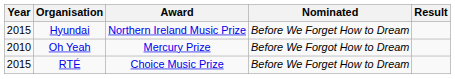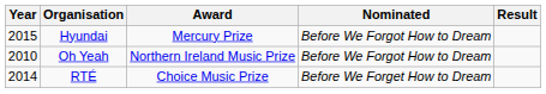Hyundai | Award: Northern Ireland Music Prize -> Mercury Prize
Hyundai | Nominated: Before We Forget How to Dream -> Before We Forgot How to Dream
Oh Yeah | Award: Mercury Prize -> Northern Ireland Music Prize
RTÉ | Year: 2015 -> 2014
